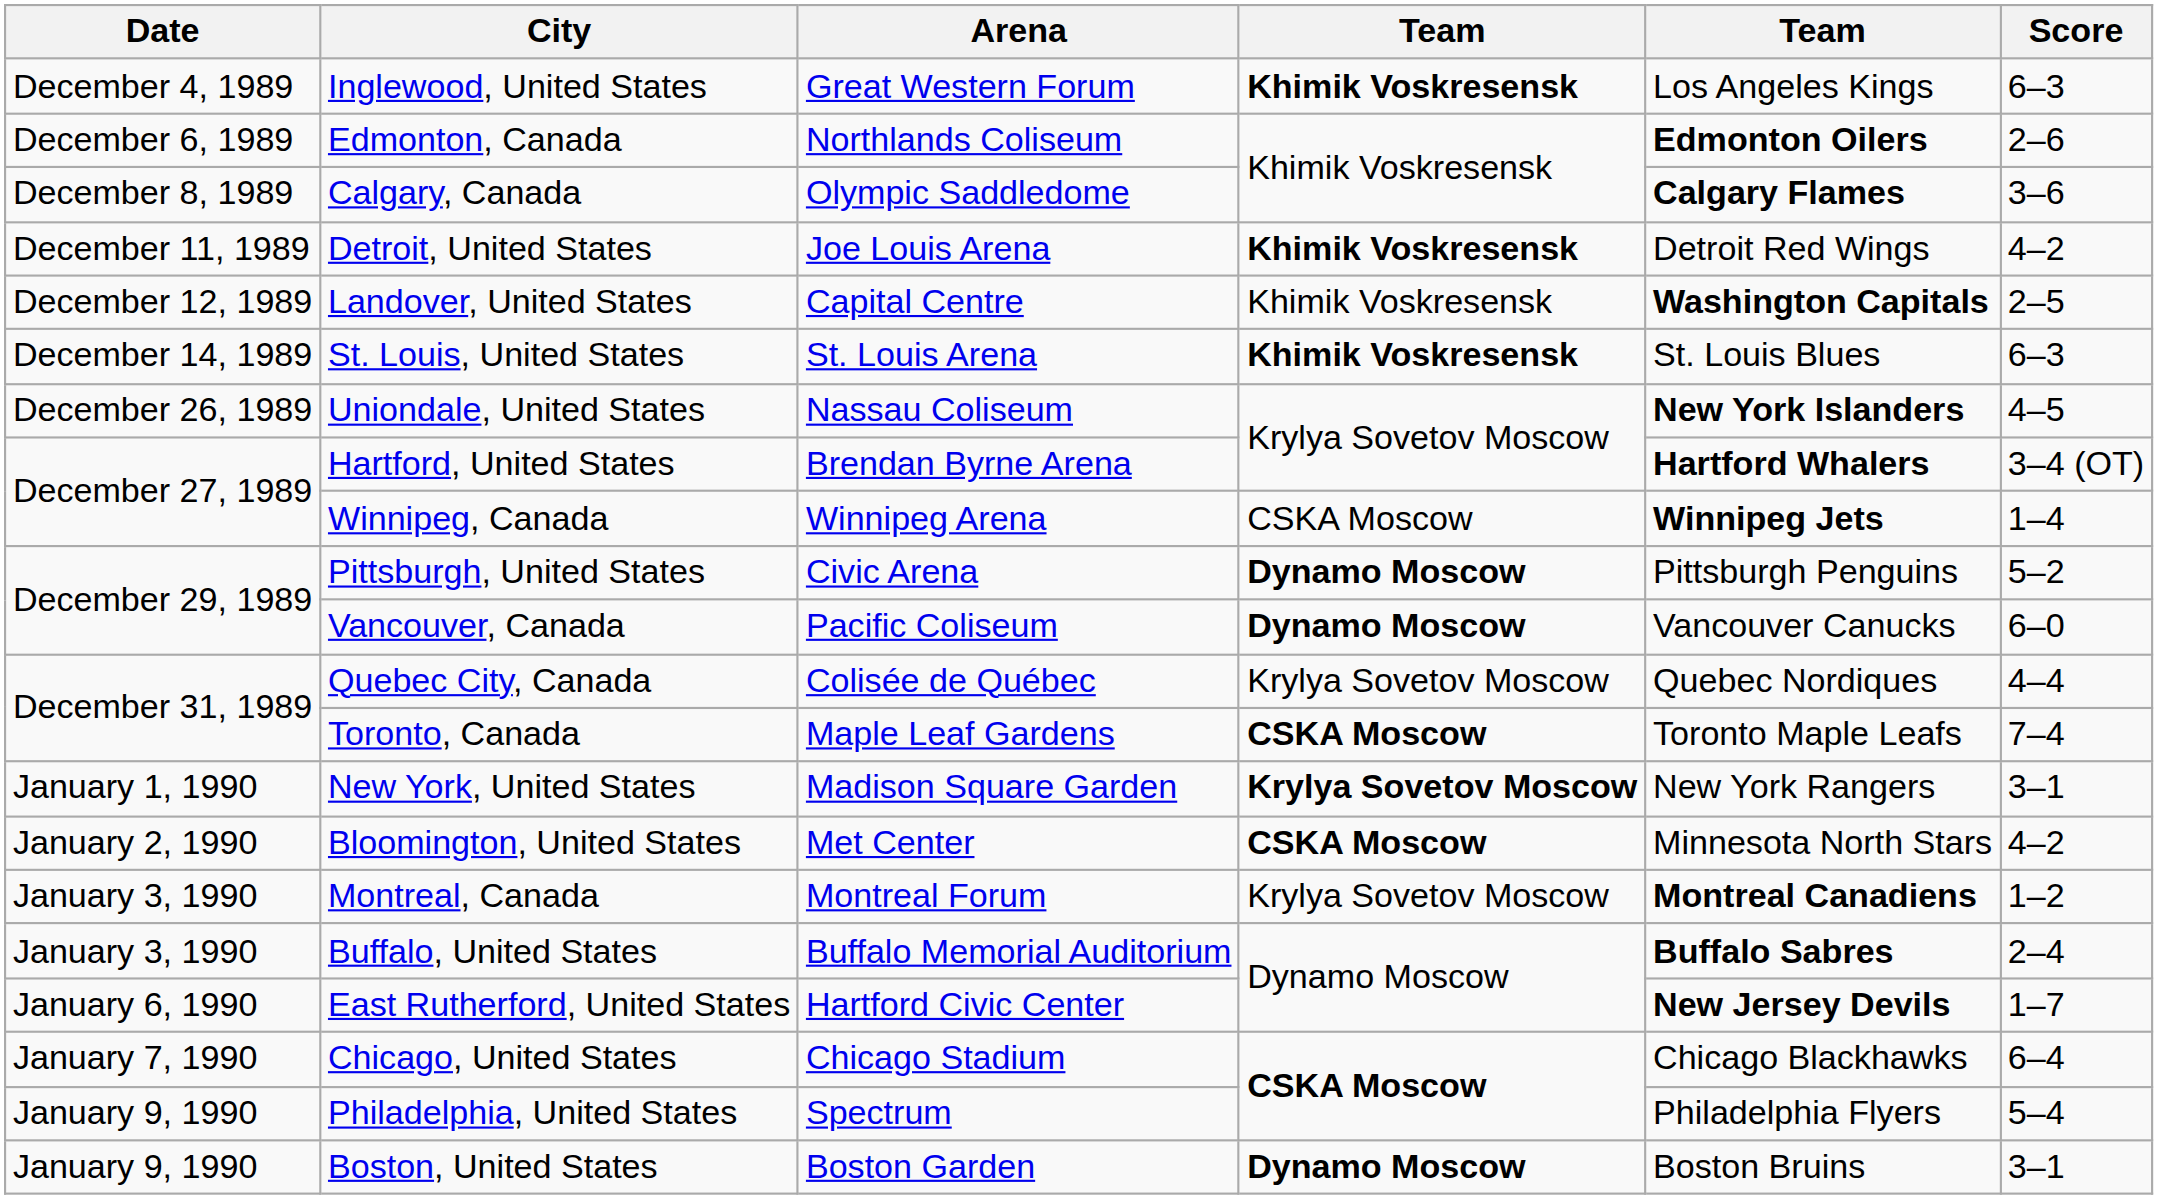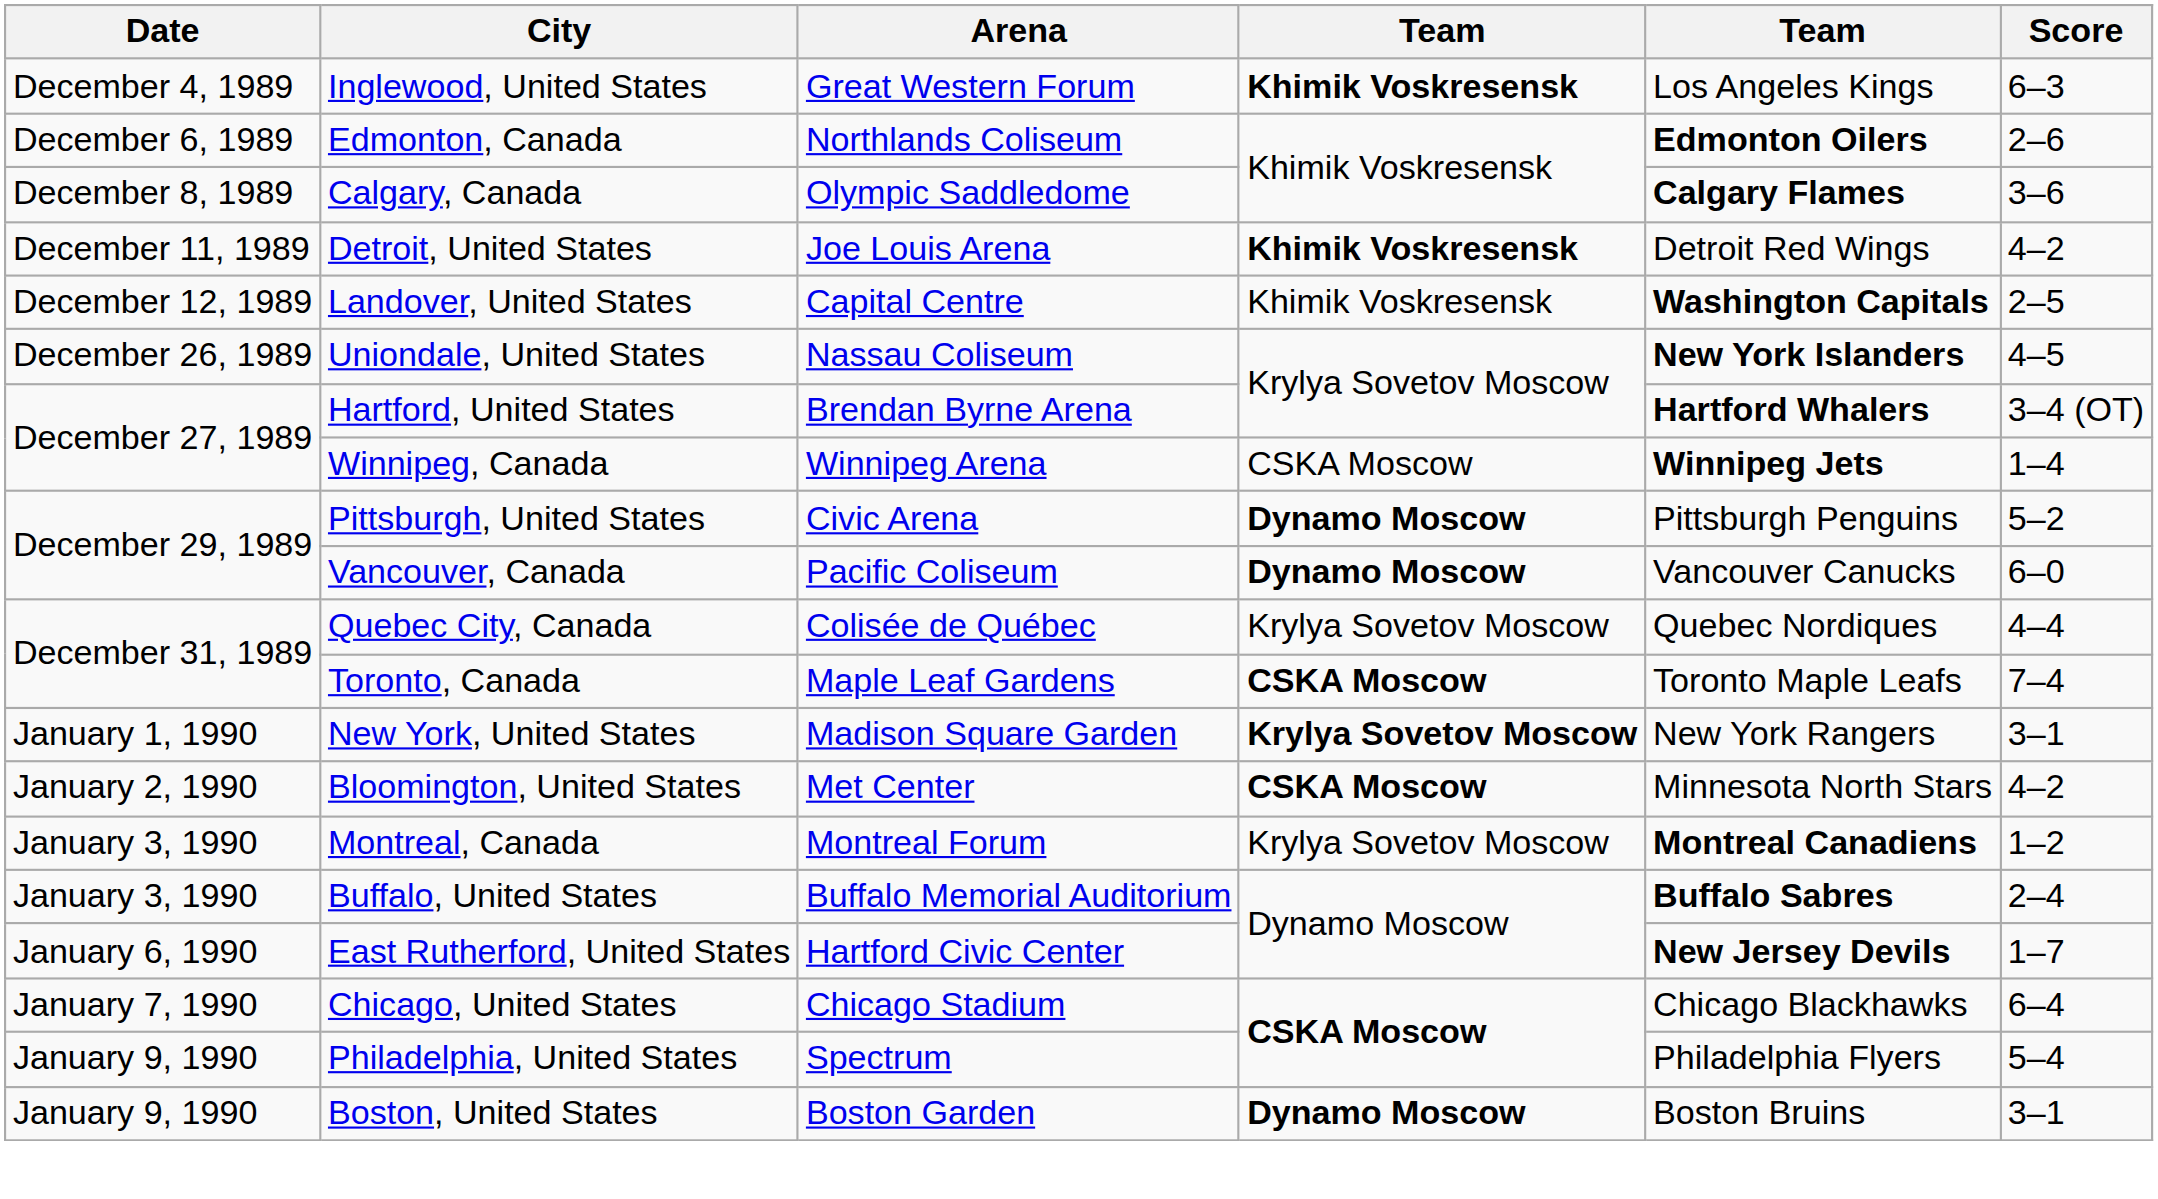- row: December 14, 1989 | St. Louis, United States | St. Louis Arena | Khimik Voskresensk | St. Louis Blues | 6–3
